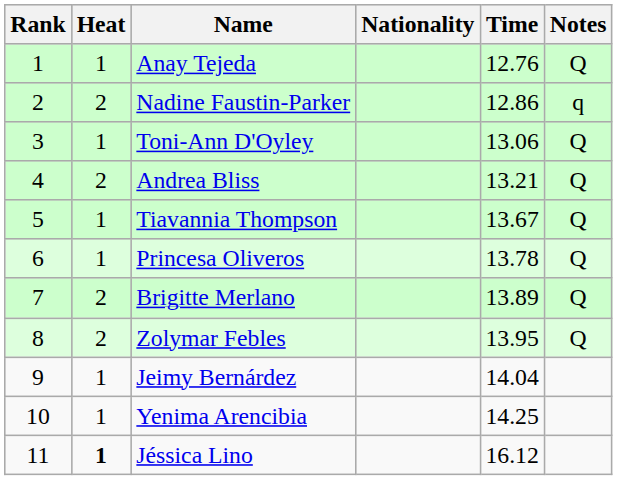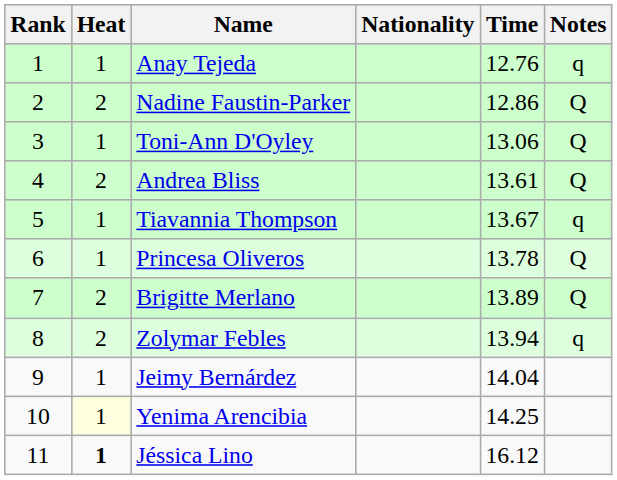Anay Tejeda | Notes: Q -> q
Nadine Faustin-Parker | Notes: q -> Q
Andrea Bliss | Time: 13.21 -> 13.61
Tiavannia Thompson | Notes: Q -> q
Zolymar Febles | Time: 13.95 -> 13.94
Zolymar Febles | Notes: Q -> q
Yenima Arencibia | Heat: no background -> lightyellow background
